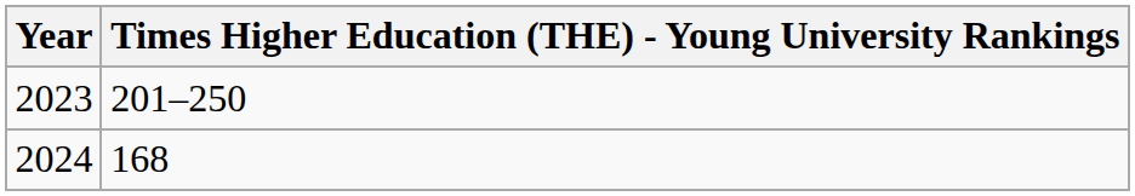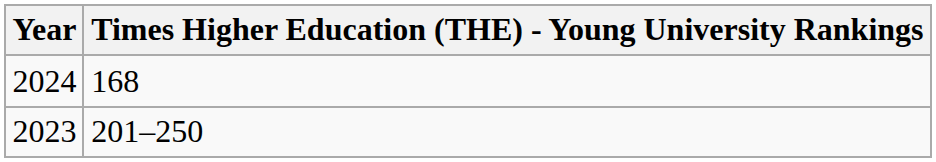rows swapped: 2024 <-> 2023
